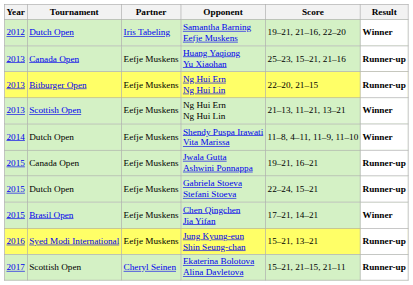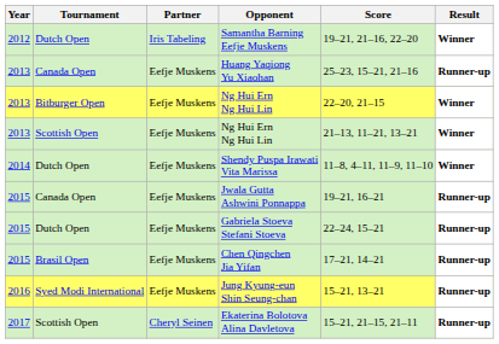Bitburger Open / Ng Hui Ern Ng Hui Lin | Result: Runner-up -> Winner
Chen Qingchen Jia Yifan | Result: Winner -> Runner-up
